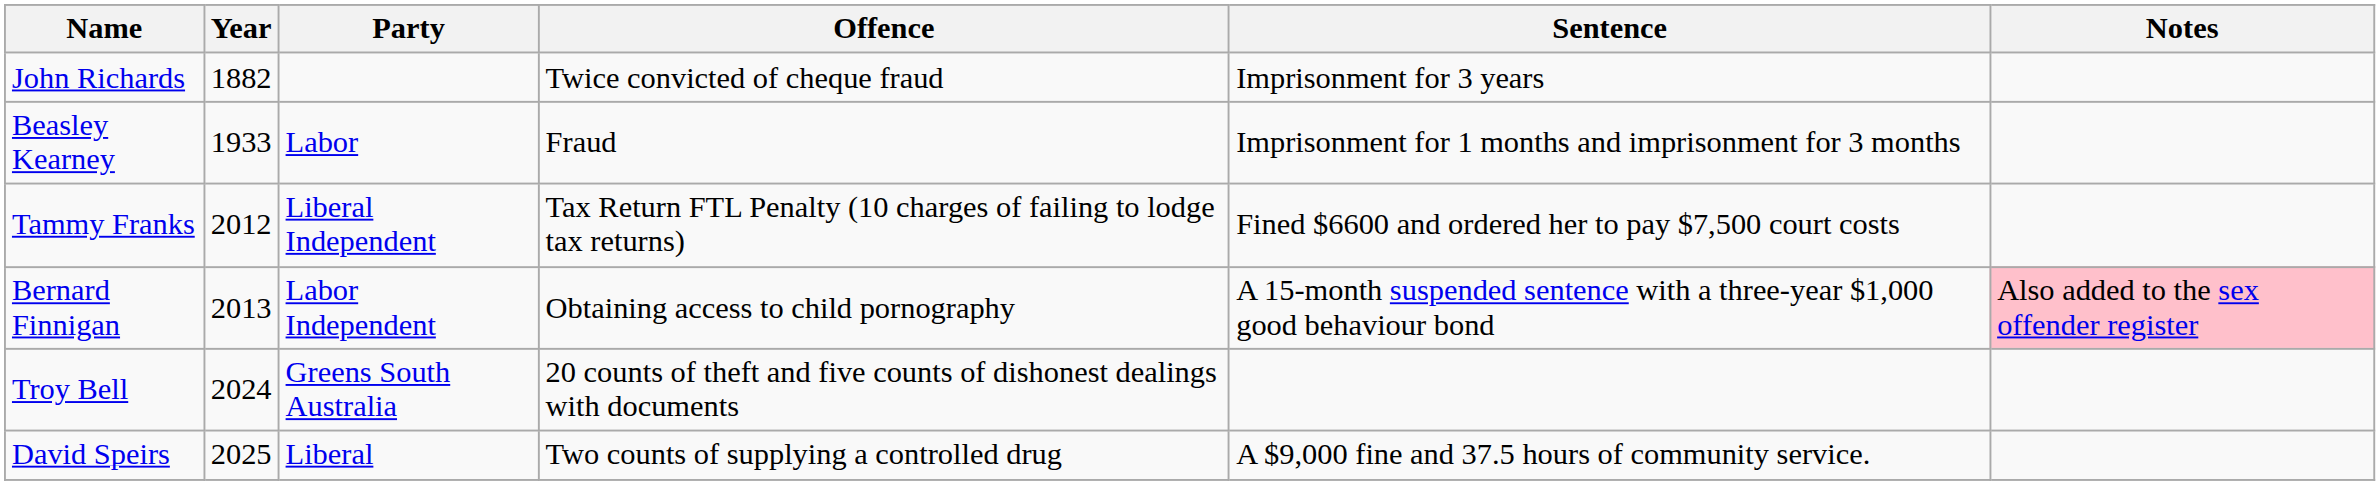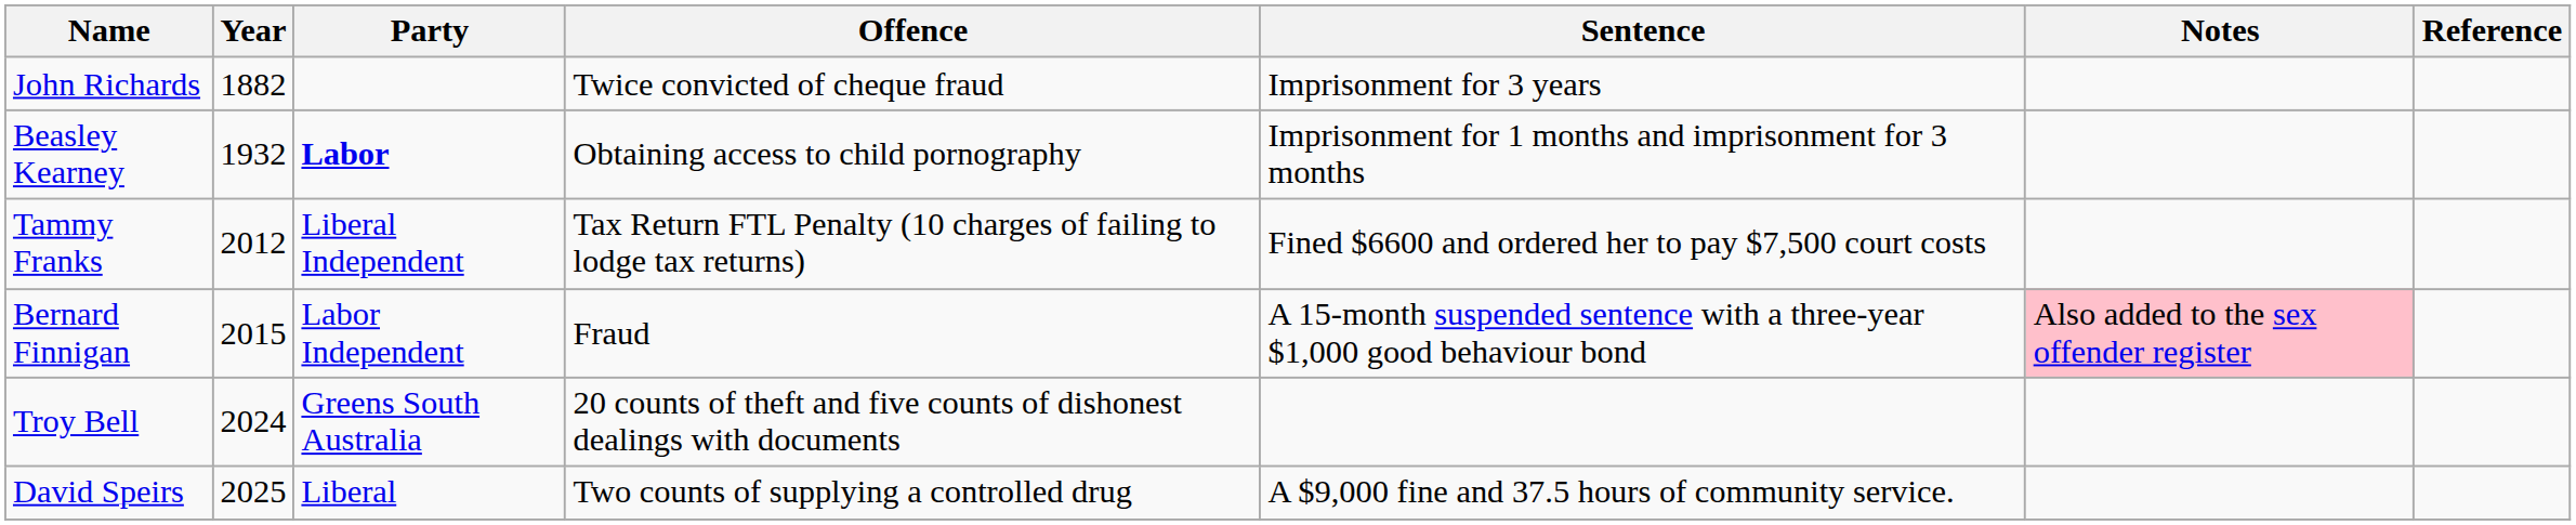+ column: Reference
Beasley Kearney | Year: 1933 -> 1932
Beasley Kearney | Party: normal -> bold
Beasley Kearney | Offence: Fraud -> Obtaining access to child pornography
Bernard Finnigan | Year: 2013 -> 2015
Bernard Finnigan | Offence: Obtaining access to child pornography -> Fraud
